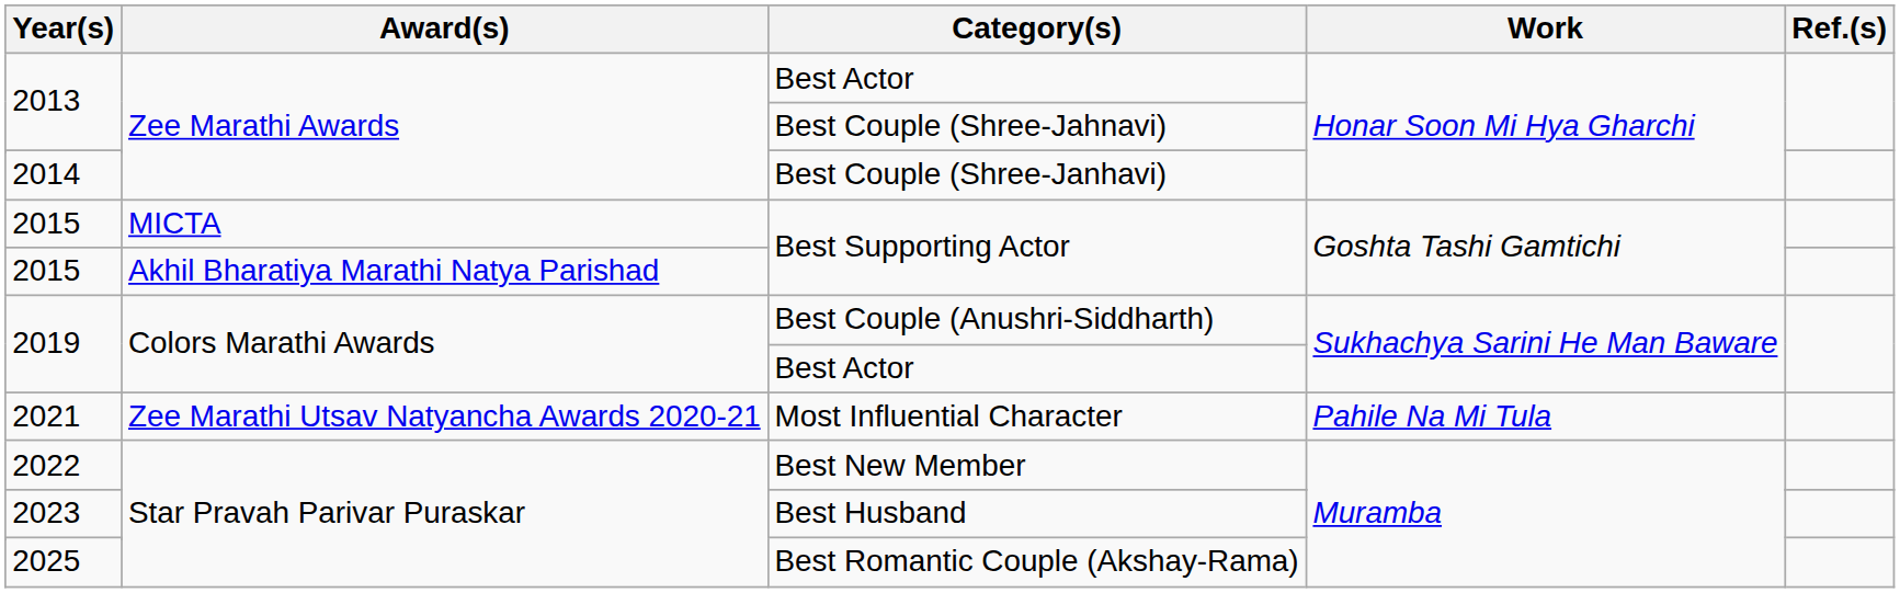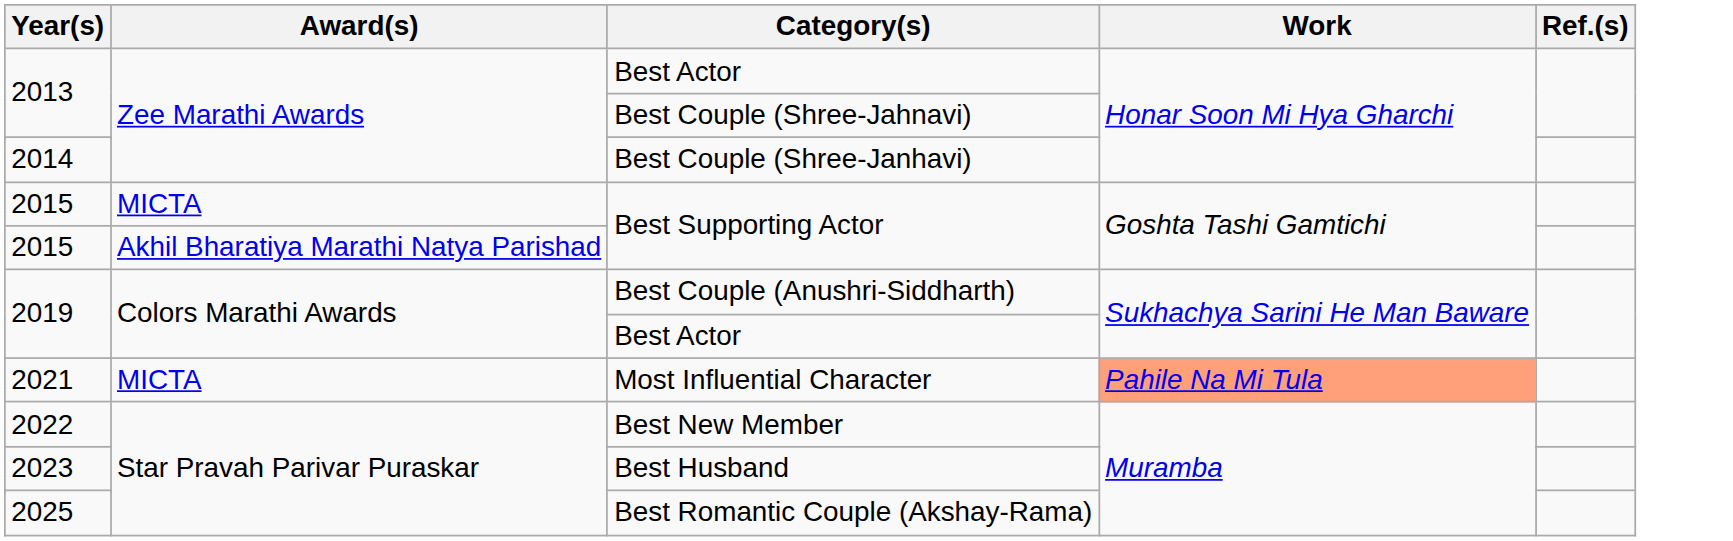Most Influential Character | Award(s): Zee Marathi Utsav Natyancha Awards 2020-21 -> MICTA
Most Influential Character | Work: no background -> lightsalmon background
